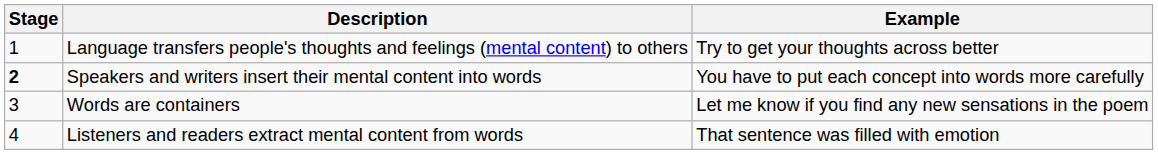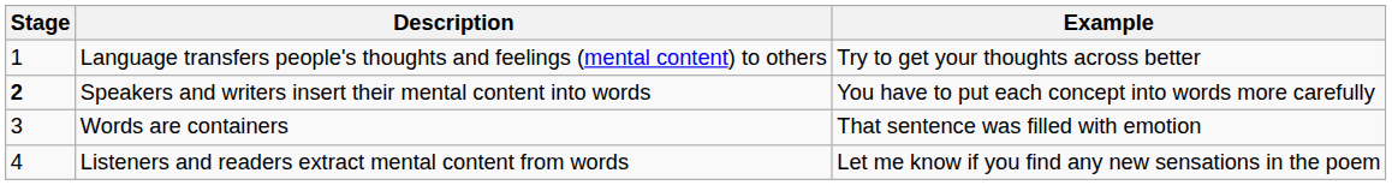Words are containers | Example: Let me know if you find any new sensations in the poem -> That sentence was filled with emotion
Listeners and readers extract mental content from words | Example: That sentence was filled with emotion -> Let me know if you find any new sensations in the poem
